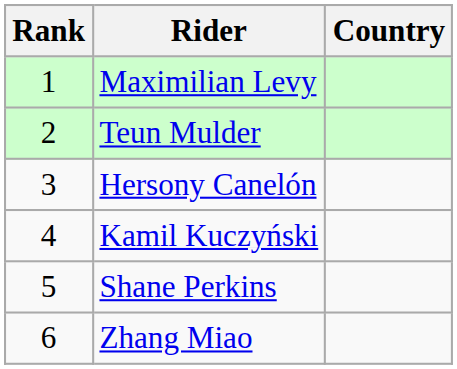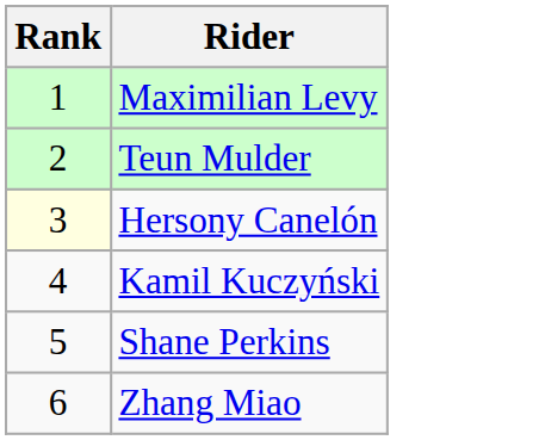- column: Country
Hersony Canelón | Rank: no background -> lightyellow background
